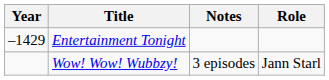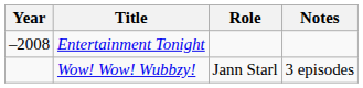columns swapped: Role <-> Notes
Entertainment Tonight | Year: –1429 -> –2008
